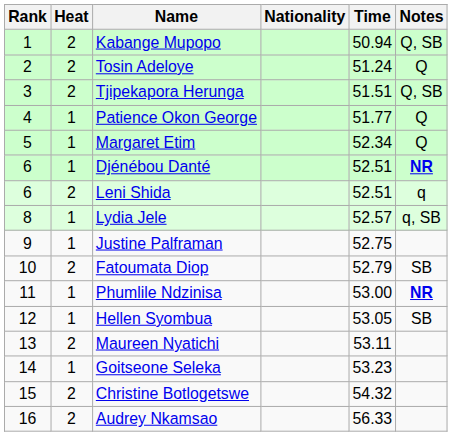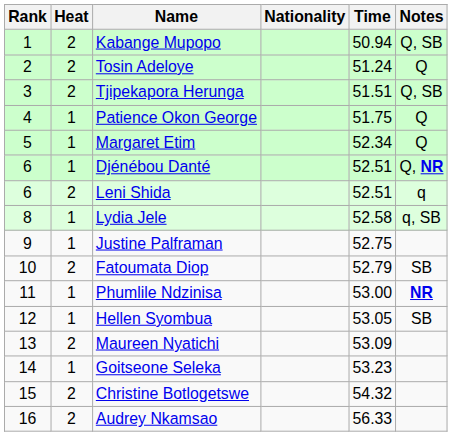Patience Okon George | Time: 51.77 -> 51.75
Djénébou Danté | Notes: NR -> Q, NR
Lydia Jele | Time: 52.57 -> 52.58
Maureen Nyatichi | Time: 53.11 -> 53.09
